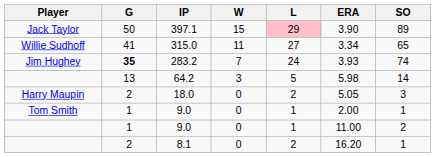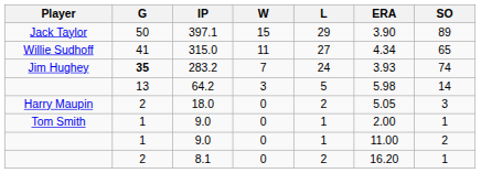397.1 | L: pink background -> no background
315.0 | ERA: 3.34 -> 4.34
